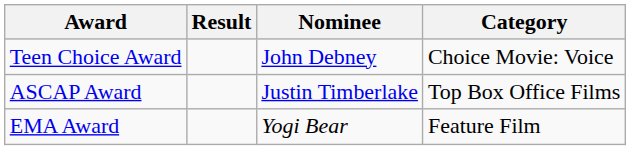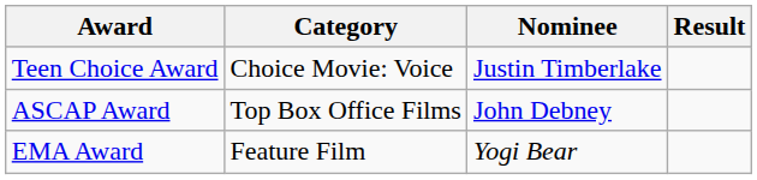columns swapped: Category <-> Result
Teen Choice Award | Nominee: John Debney -> Justin Timberlake
ASCAP Award | Nominee: Justin Timberlake -> John Debney
